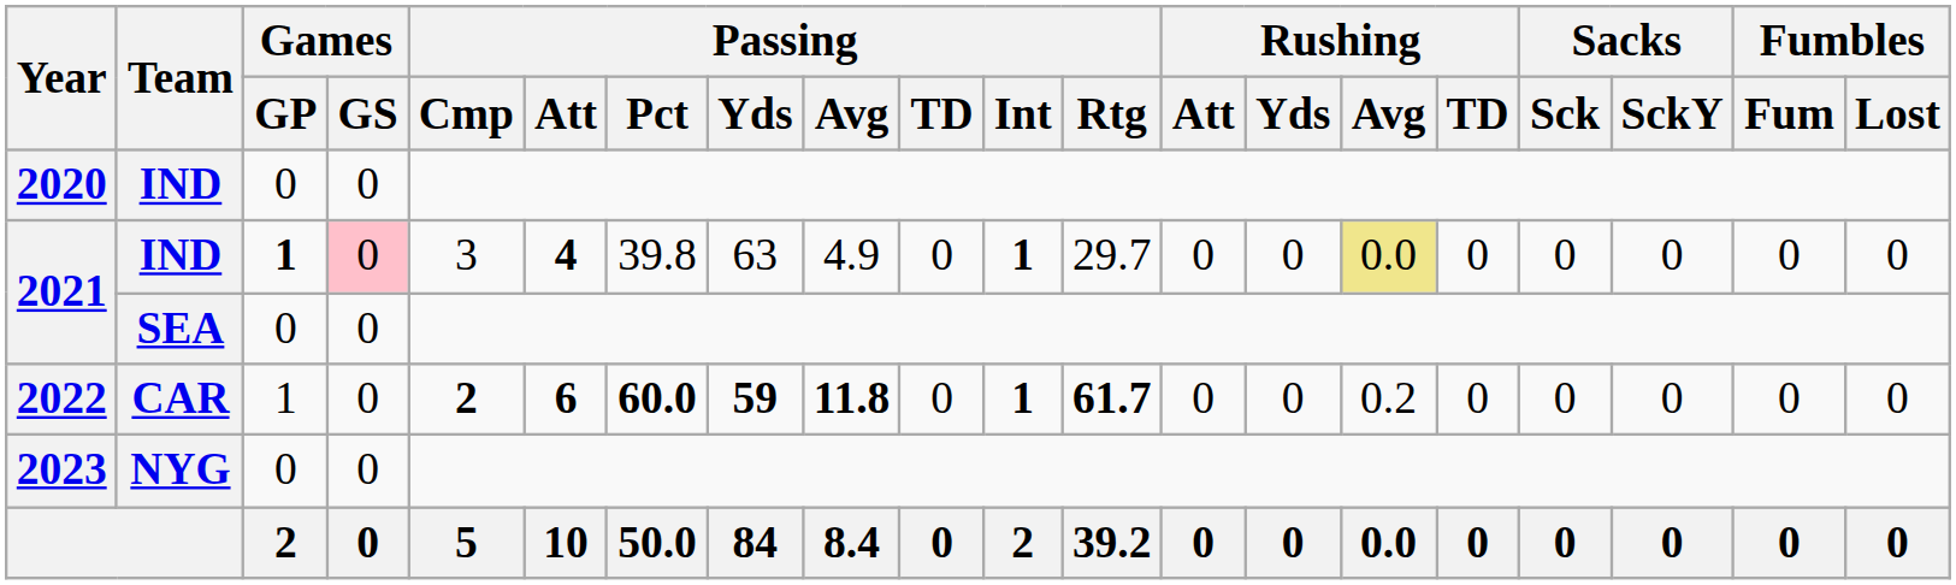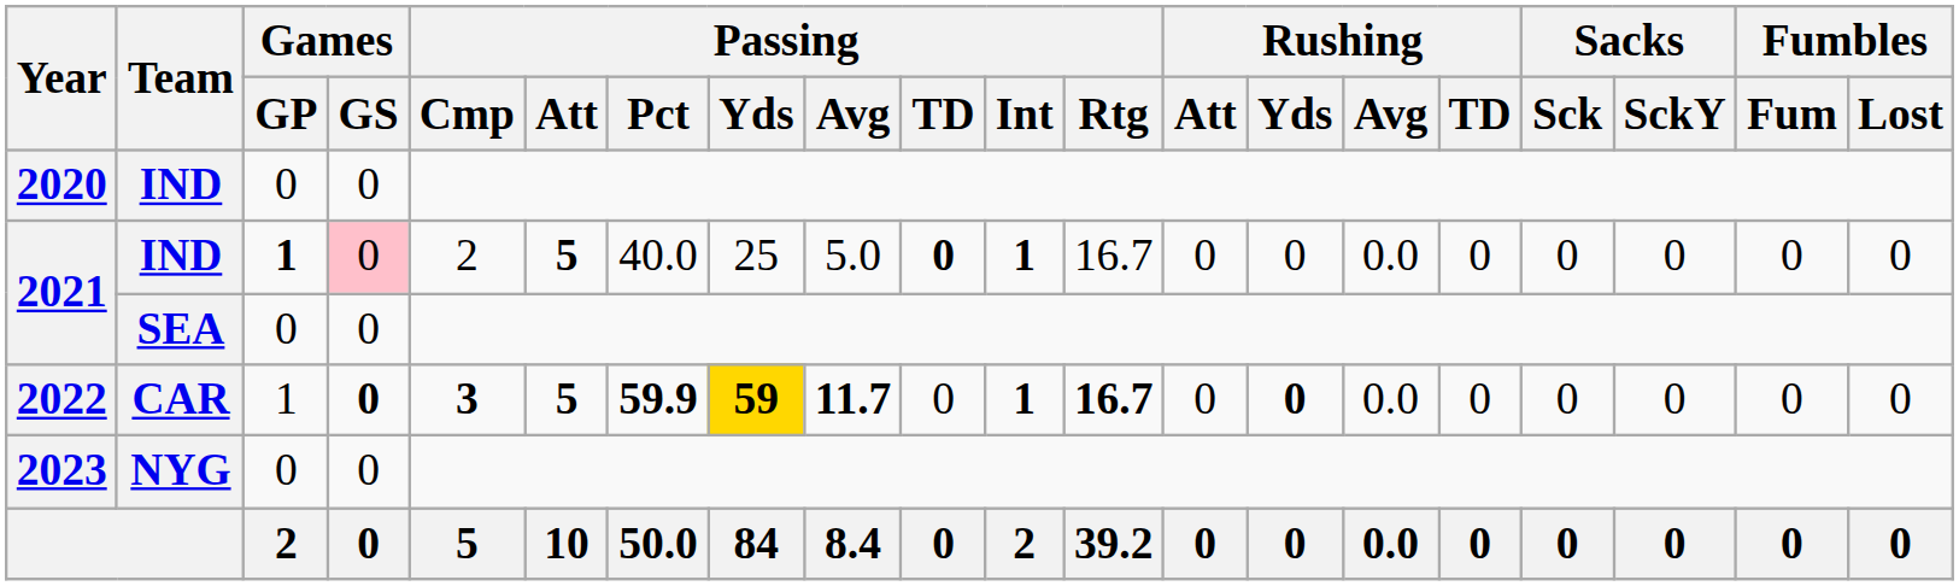2021 / IND | Passing / Cmp: 3 -> 2
2021 / IND | Passing / Att: 4 -> 5
2021 / IND | Passing / Pct: 39.8 -> 40.0
2021 / IND | Passing / Yds: 63 -> 25
2021 / IND | Passing / Avg: 4.9 -> 5.0
2021 / IND | Passing / TD: normal -> bold
2021 / IND | Passing / Rtg: 29.7 -> 16.7
2021 / IND | Rushing / Avg: khaki background -> no background
2022 | Games / GS: normal -> bold
2022 | Passing / Cmp: 2 -> 3
2022 | Passing / Att: 6 -> 5
2022 | Passing / Pct: 60.0 -> 59.9
2022 | Passing / Yds: no background -> gold background
2022 | Passing / Avg: 11.8 -> 11.7
2022 | Passing / Rtg: 61.7 -> 16.7
2022 | Rushing / Yds: normal -> bold
2022 | Rushing / Avg: 0.2 -> 0.0
